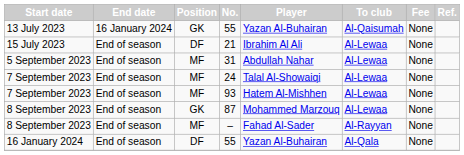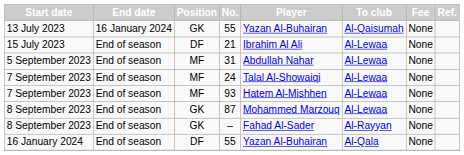– | Position: MF -> GK
